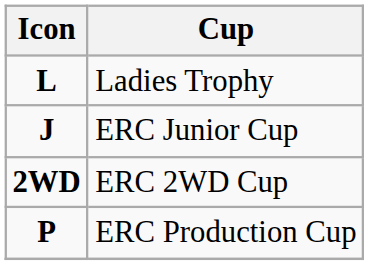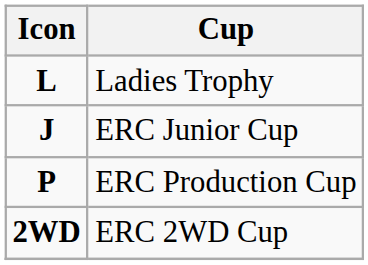rows swapped: ERC 2WD Cup <-> ERC Production Cup
